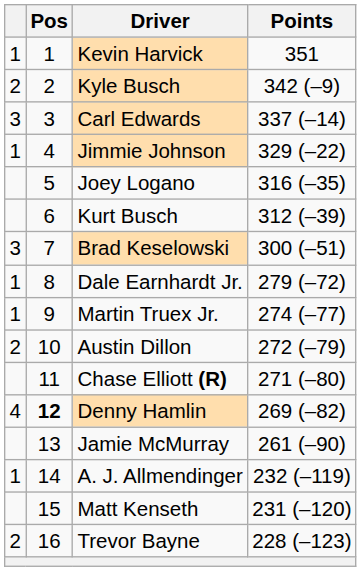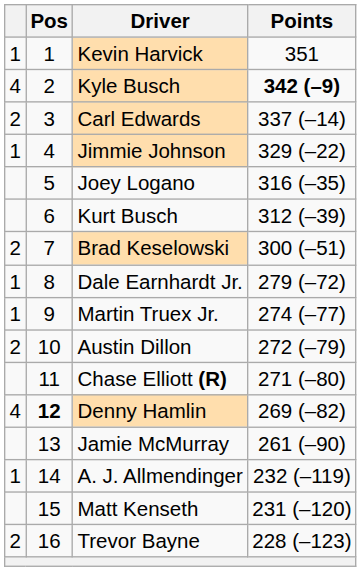Kyle Busch | column 1: 2 -> 4
Kyle Busch | Points: normal -> bold
Carl Edwards | column 1: 3 -> 2
Brad Keselowski | column 1: 3 -> 2
